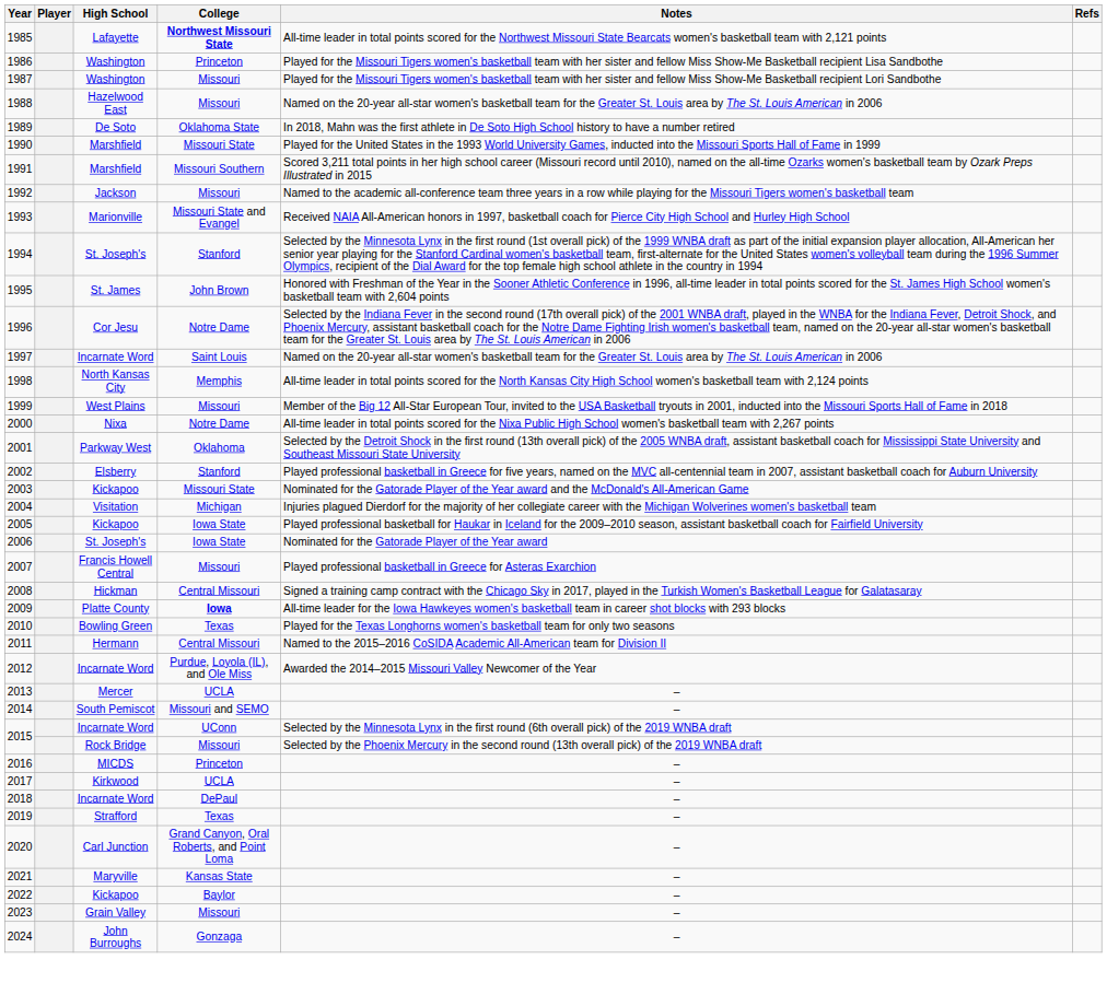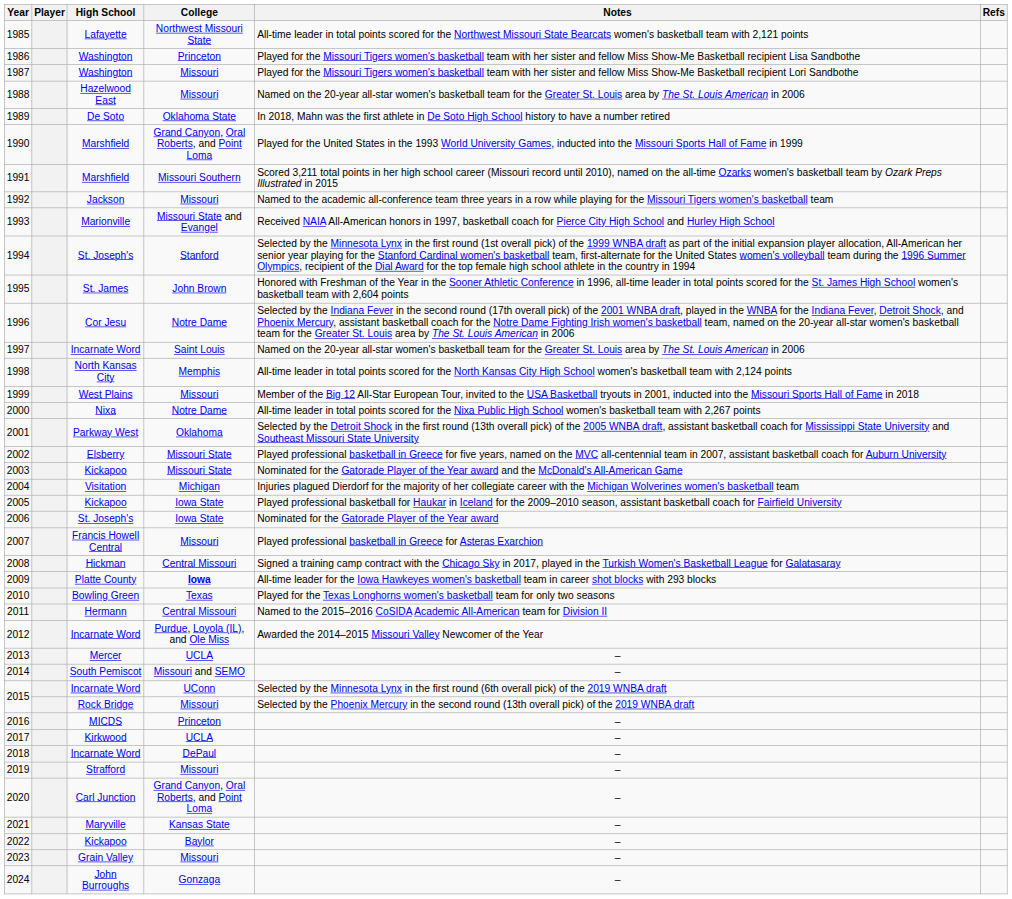1985 | College: bold -> normal
1990 | College: Missouri State -> Grand Canyon, Oral Roberts, and Point Loma
2002 | College: Stanford -> Missouri State
2019 | College: Texas -> Missouri
